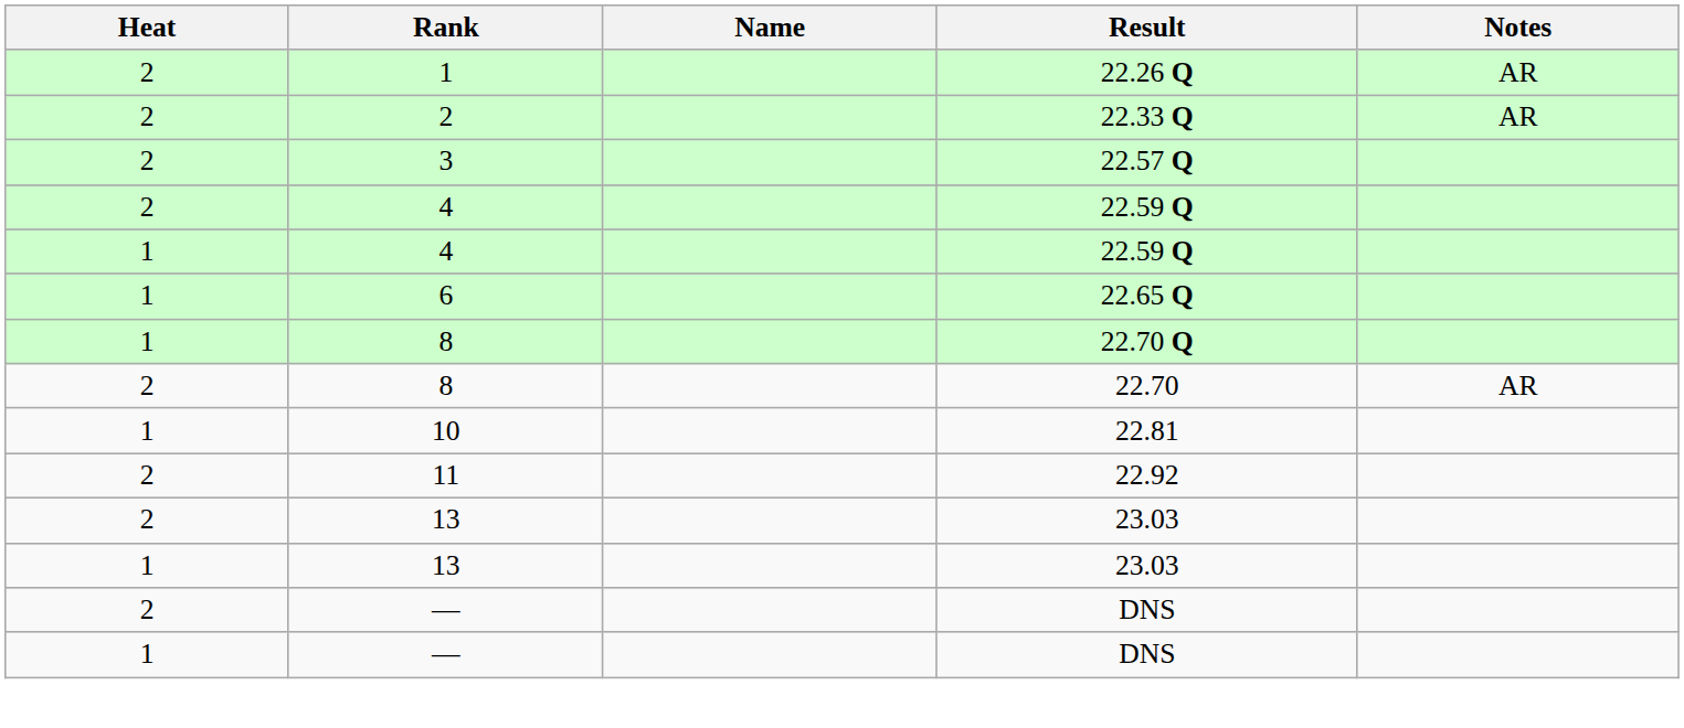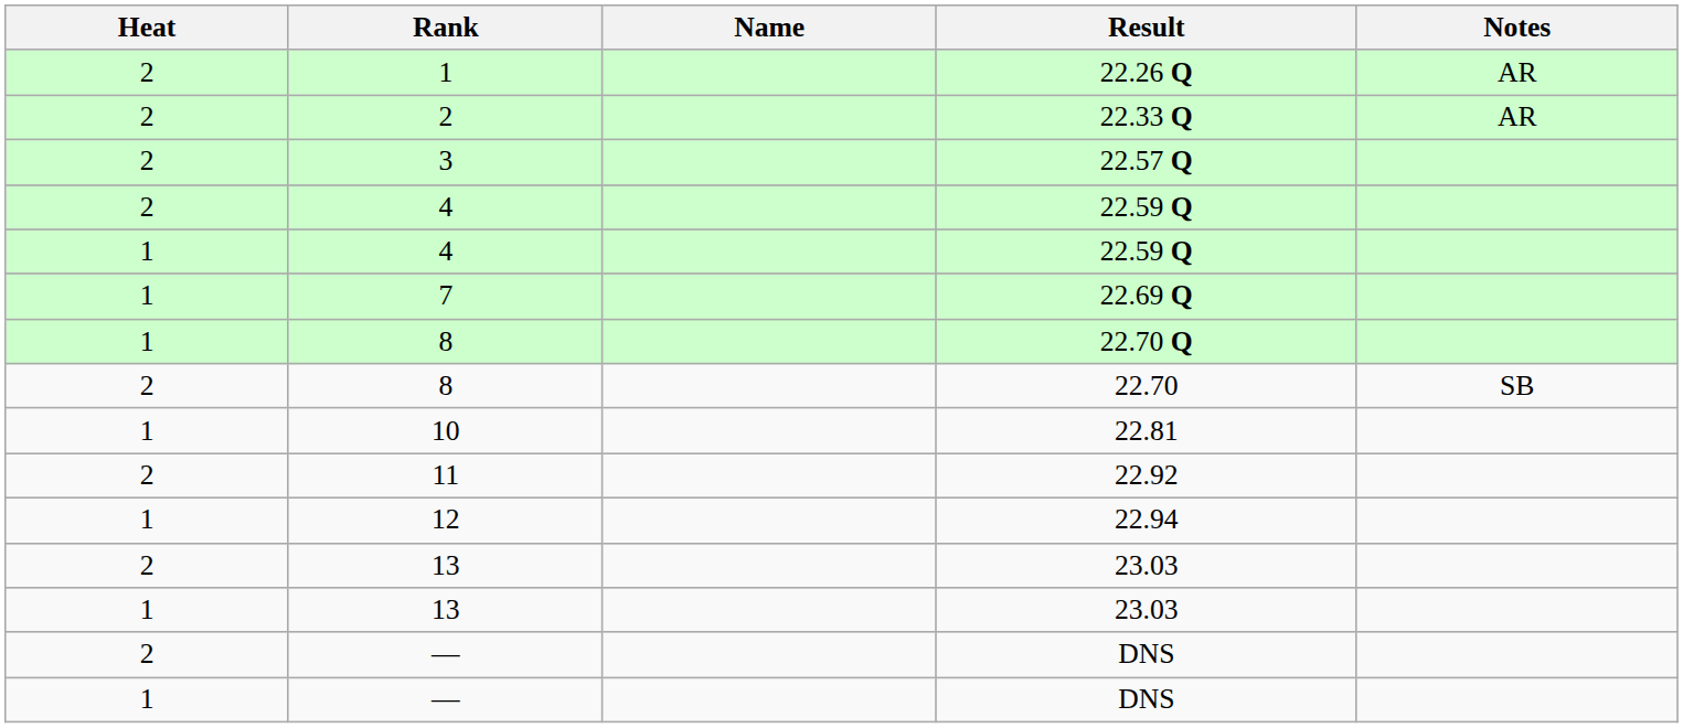- row: 1 | 6 | 22.65 Q
+ row: 1 | 7 | 22.69 Q
22.70 | Notes: AR -> SB
+ row: 1 | 12 | 22.94
